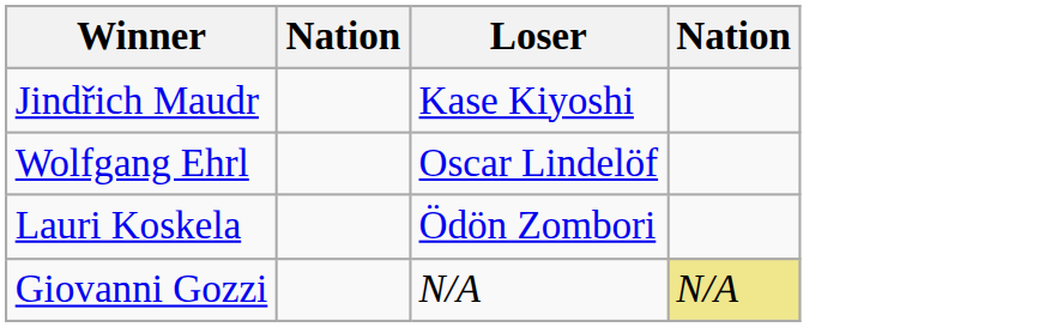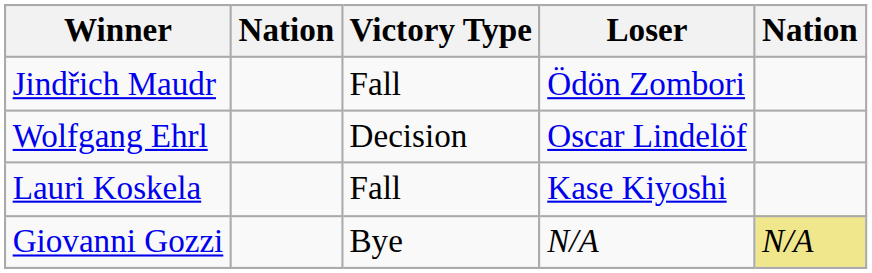+ column: Victory Type | Fall | Decision | Fall | Bye
Jindřich Maudr | Loser: Kase Kiyoshi -> Ödön Zombori
Lauri Koskela | Loser: Ödön Zombori -> Kase Kiyoshi
